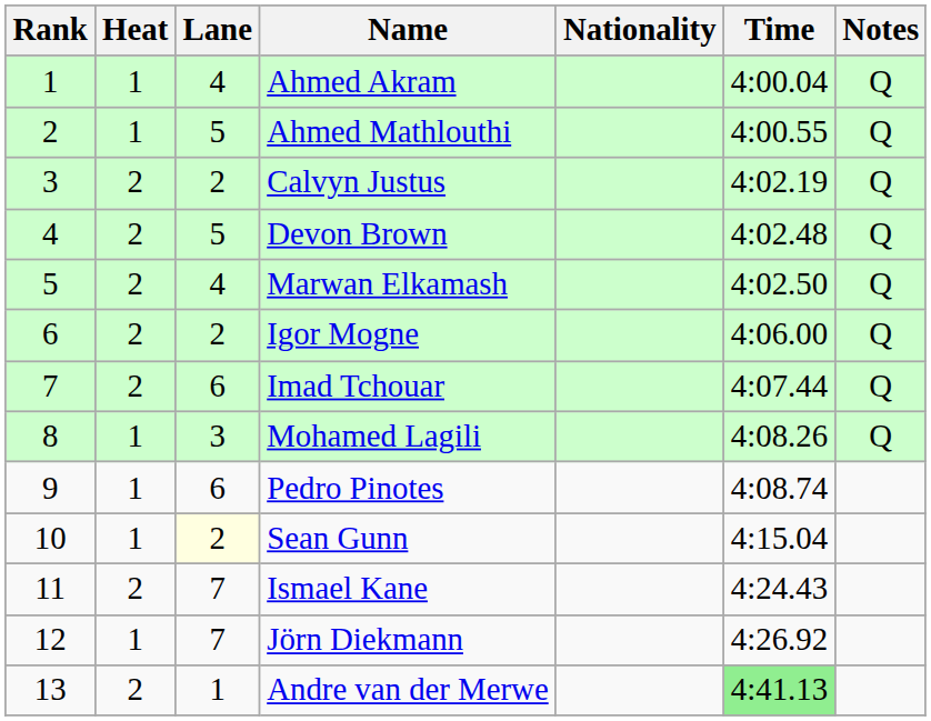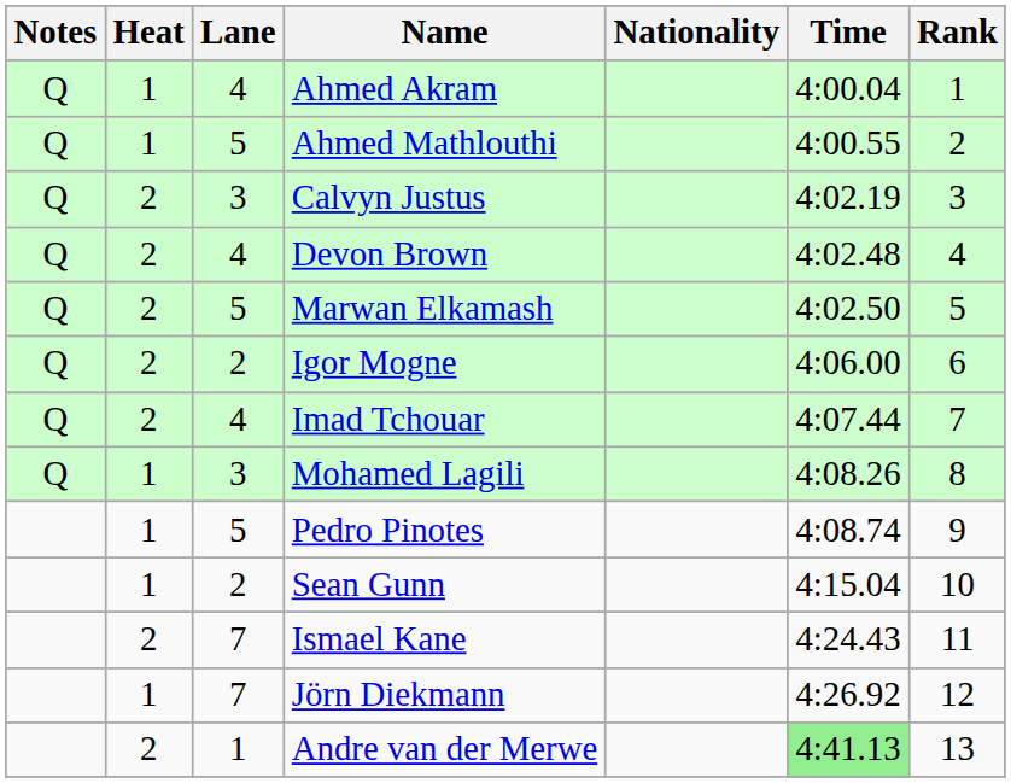columns swapped: Rank <-> Notes
Calvyn Justus | Lane: 2 -> 3
Devon Brown | Lane: 5 -> 4
Marwan Elkamash | Lane: 4 -> 5
Imad Tchouar | Lane: 6 -> 4
Pedro Pinotes | Lane: 6 -> 5
Sean Gunn | Lane: lightyellow background -> no background
